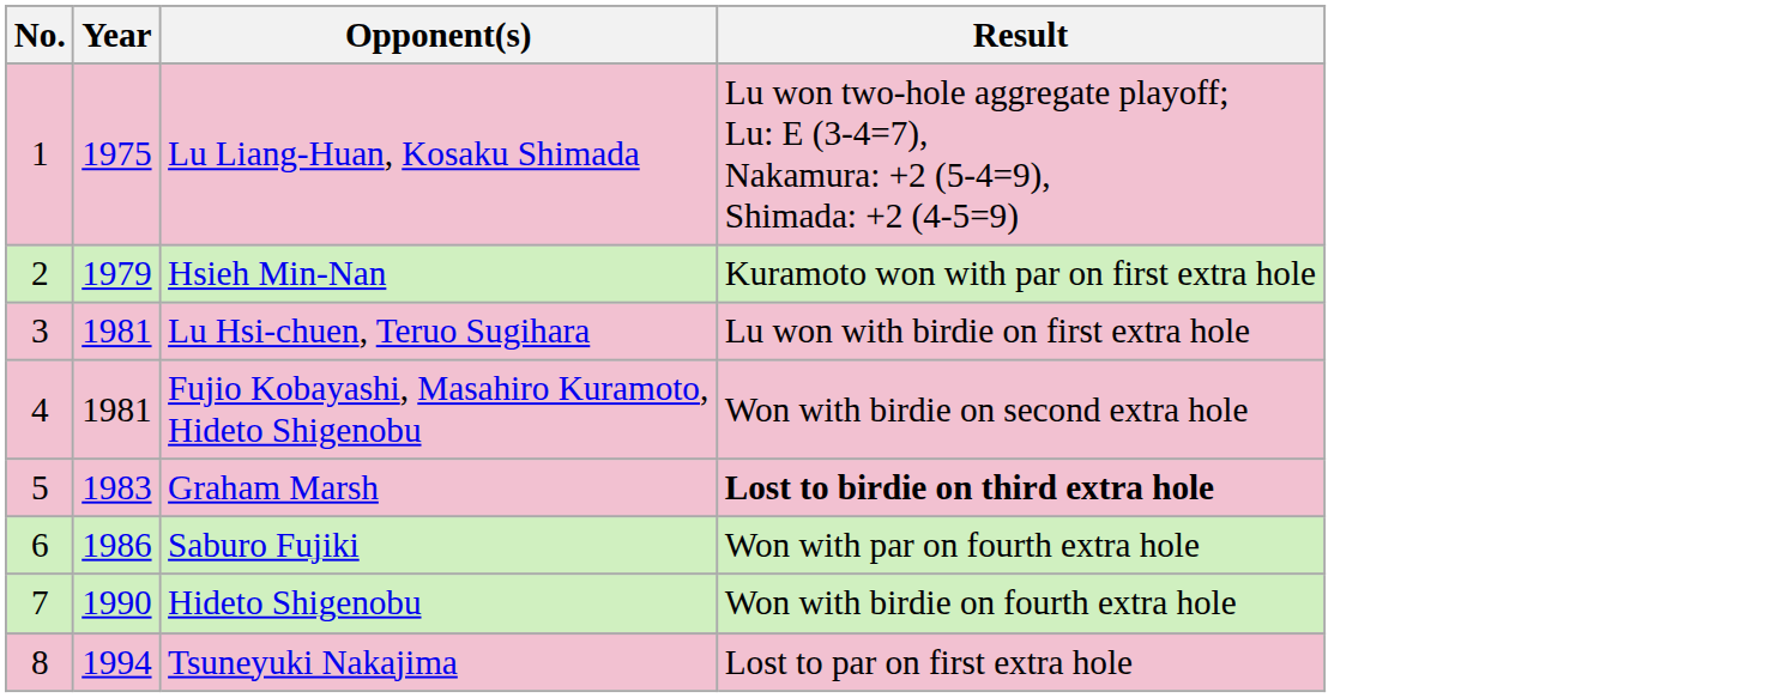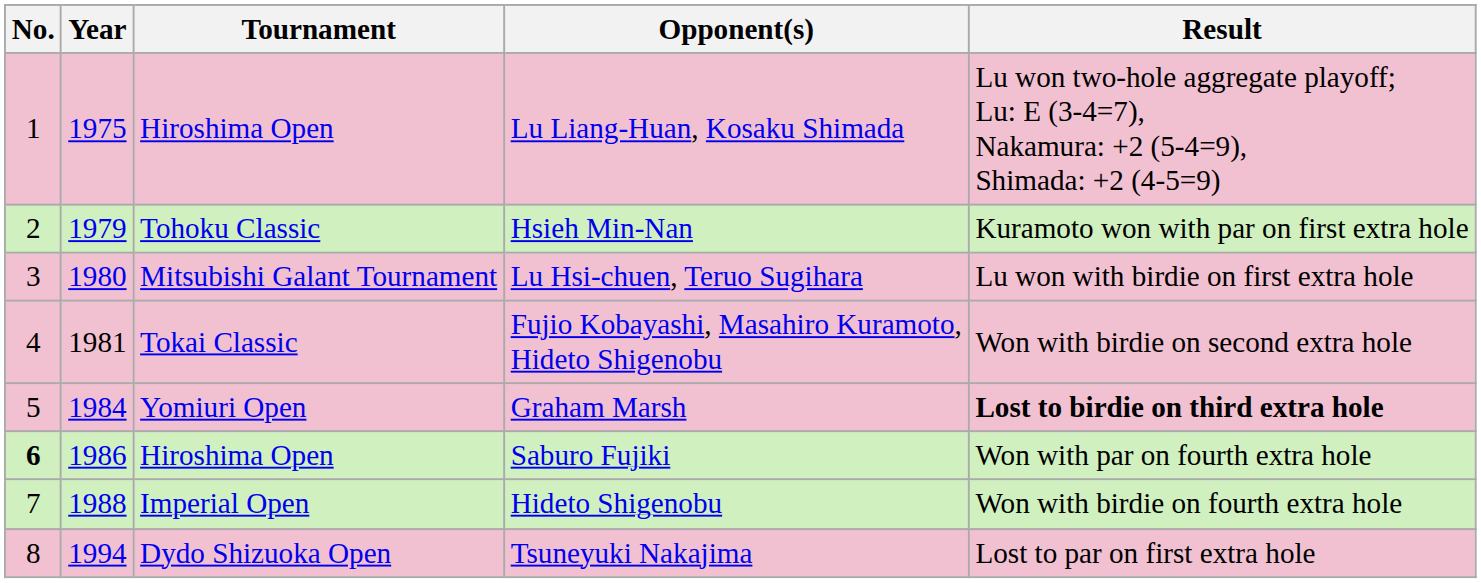+ column: Tournament | Hiroshima Open | Tohoku Classic | Mitsubishi Galant Tournament | Tokai Classic | Yomiuri Open | Hiroshima Open | Imperial Open | Dydo Shizuoka Open
Lu Hsi-chuen, Teruo Sugihara | Year: 1981 -> 1980
Graham Marsh | Year: 1983 -> 1984
Saburo Fujiki | No.: normal -> bold
Hideto Shigenobu | Year: 1990 -> 1988
